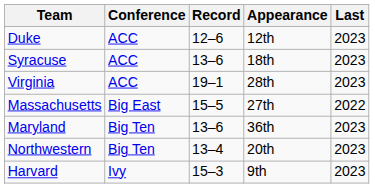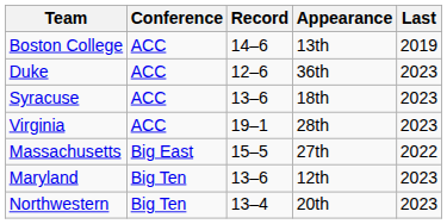+ row: Boston College | ACC | 14–6 | 13th | 2019
Duke | Appearance: 12th -> 36th
Maryland | Appearance: 36th -> 12th
- row: Harvard | Ivy | 15–3 | 9th | 2023
